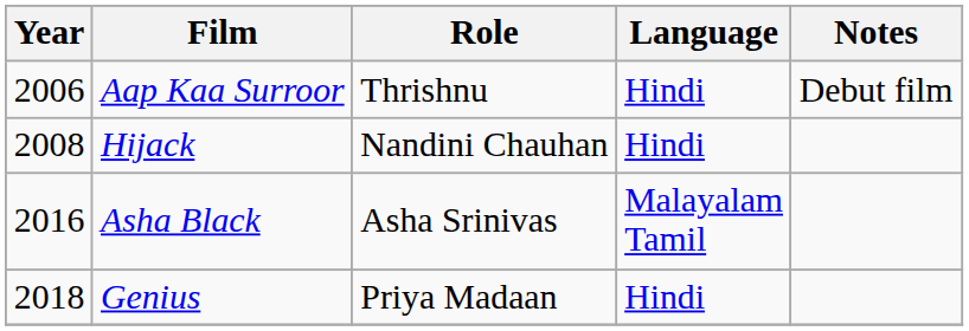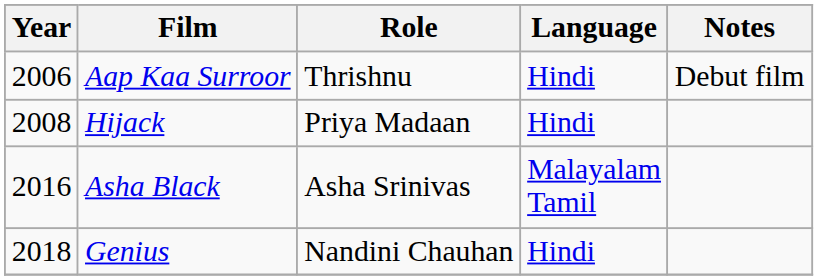Hijack | Role: Nandini Chauhan -> Priya Madaan
Genius | Role: Priya Madaan -> Nandini Chauhan
